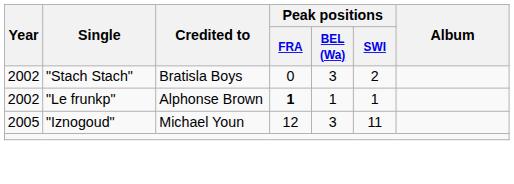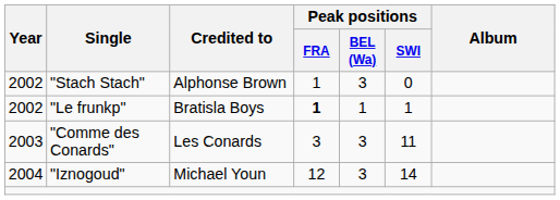"Stach Stach" | Credited to: Bratisla Boys -> Alphonse Brown
"Stach Stach" | Peak positions / FRA: 0 -> 1
"Stach Stach" | Peak positions / SWI: 2 -> 0
"Le frunkp" | Credited to: Alphonse Brown -> Bratisla Boys
+ row: 2003 | "Comme des Conards" | Les Conards | 3 | 3 | 11
"Iznogoud" | Year: 2005 -> 2004
"Iznogoud" | Peak positions / SWI: 11 -> 14
